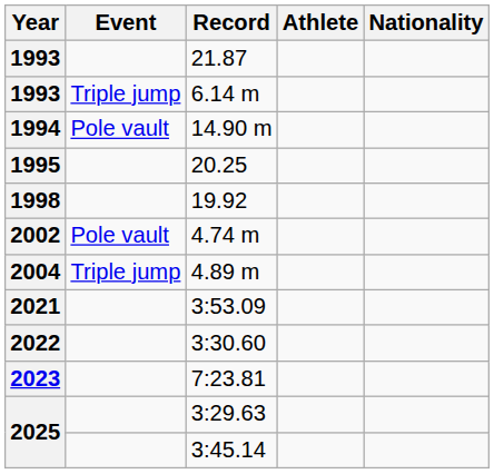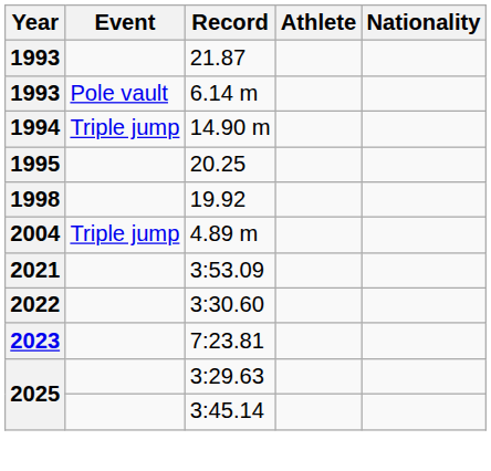6.14 m | Event: Triple jump -> Pole vault
14.90 m | Event: Pole vault -> Triple jump
- row: 2002 | Pole vault | 4.74 m
